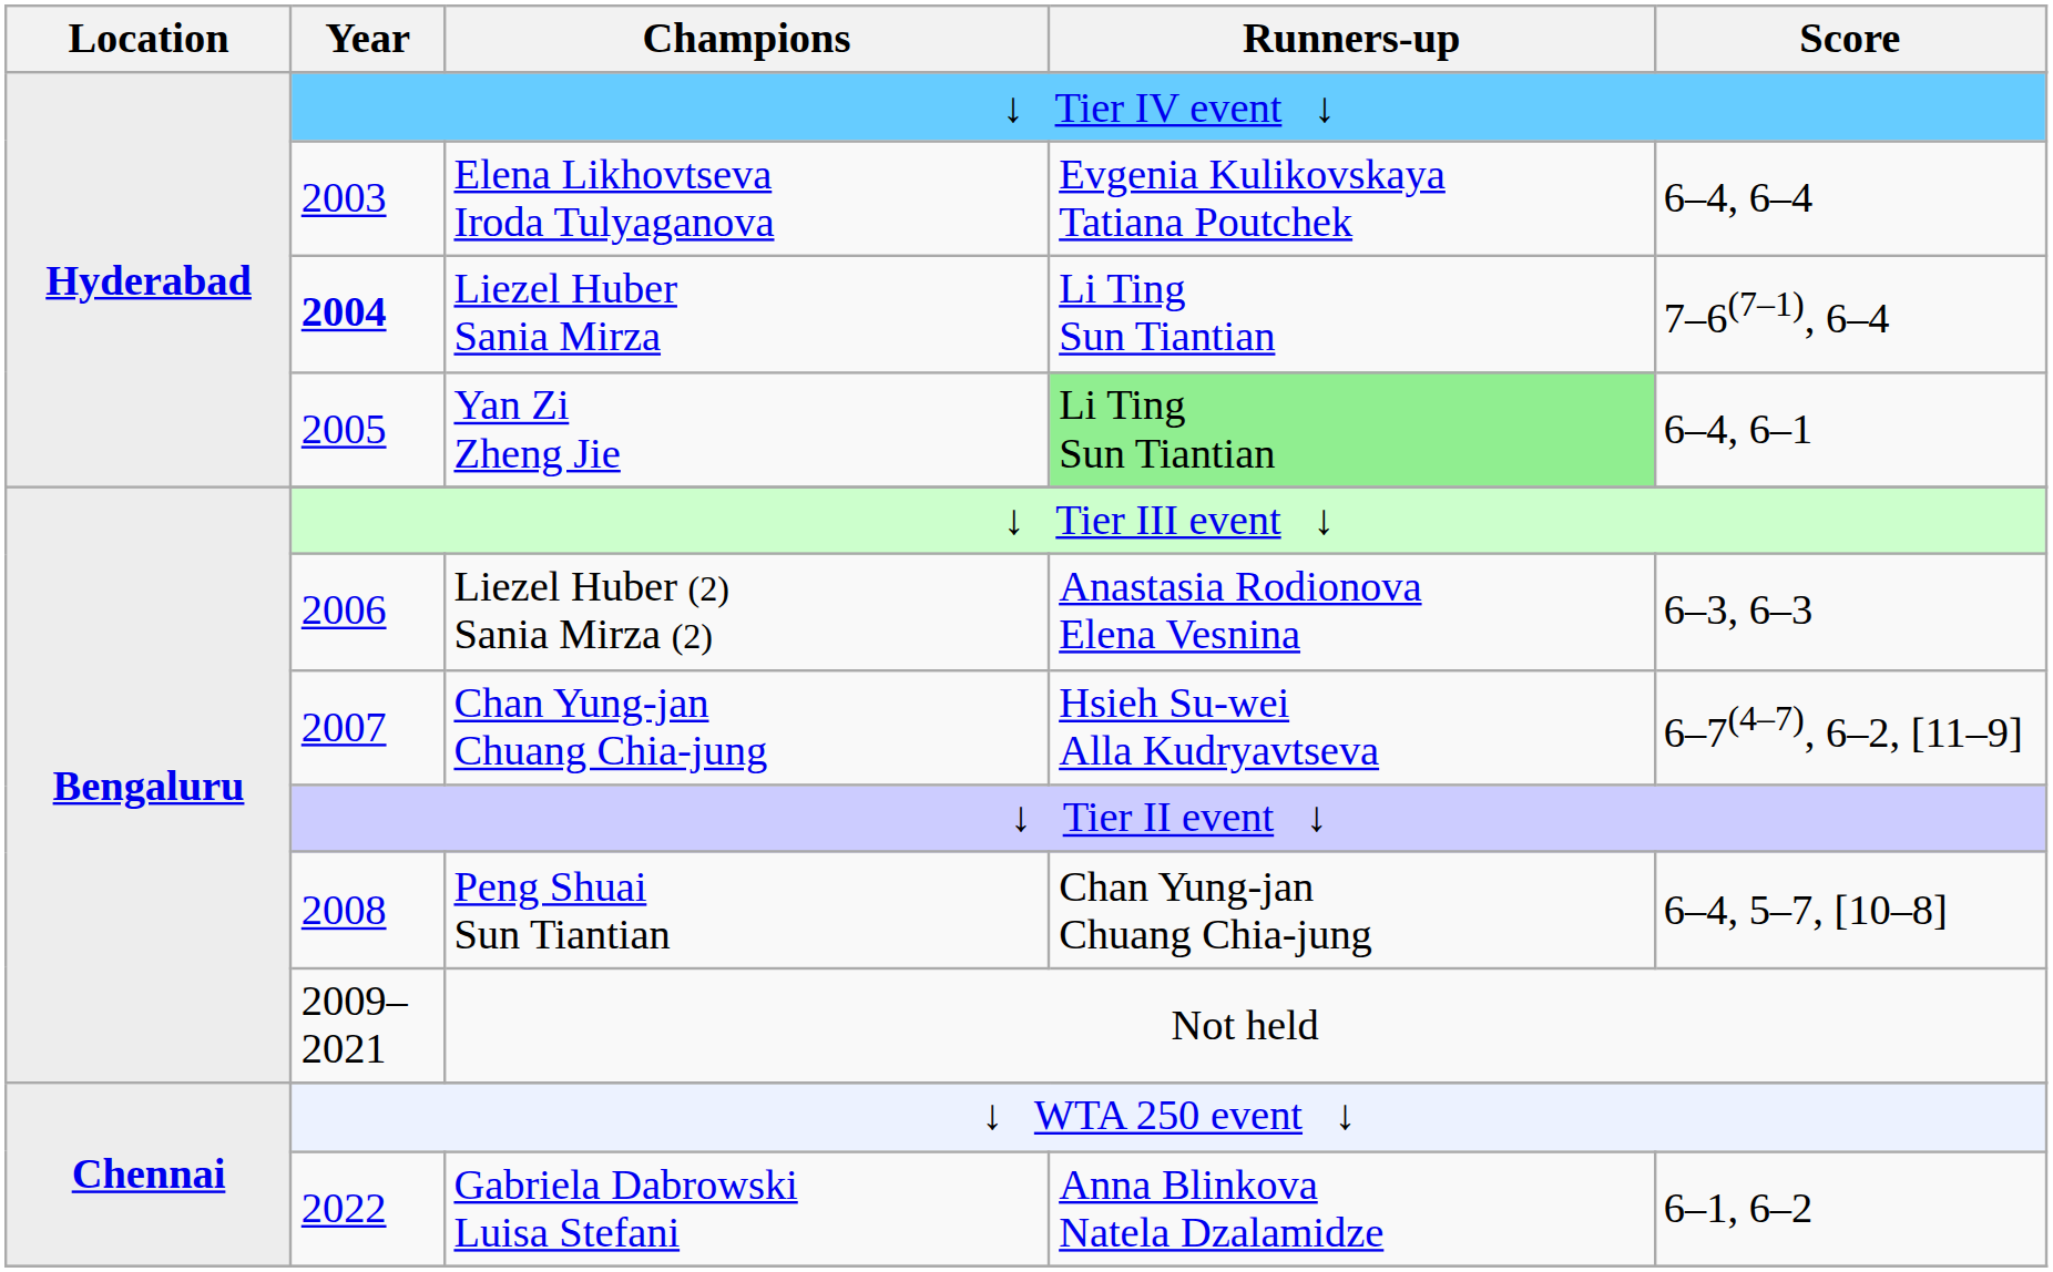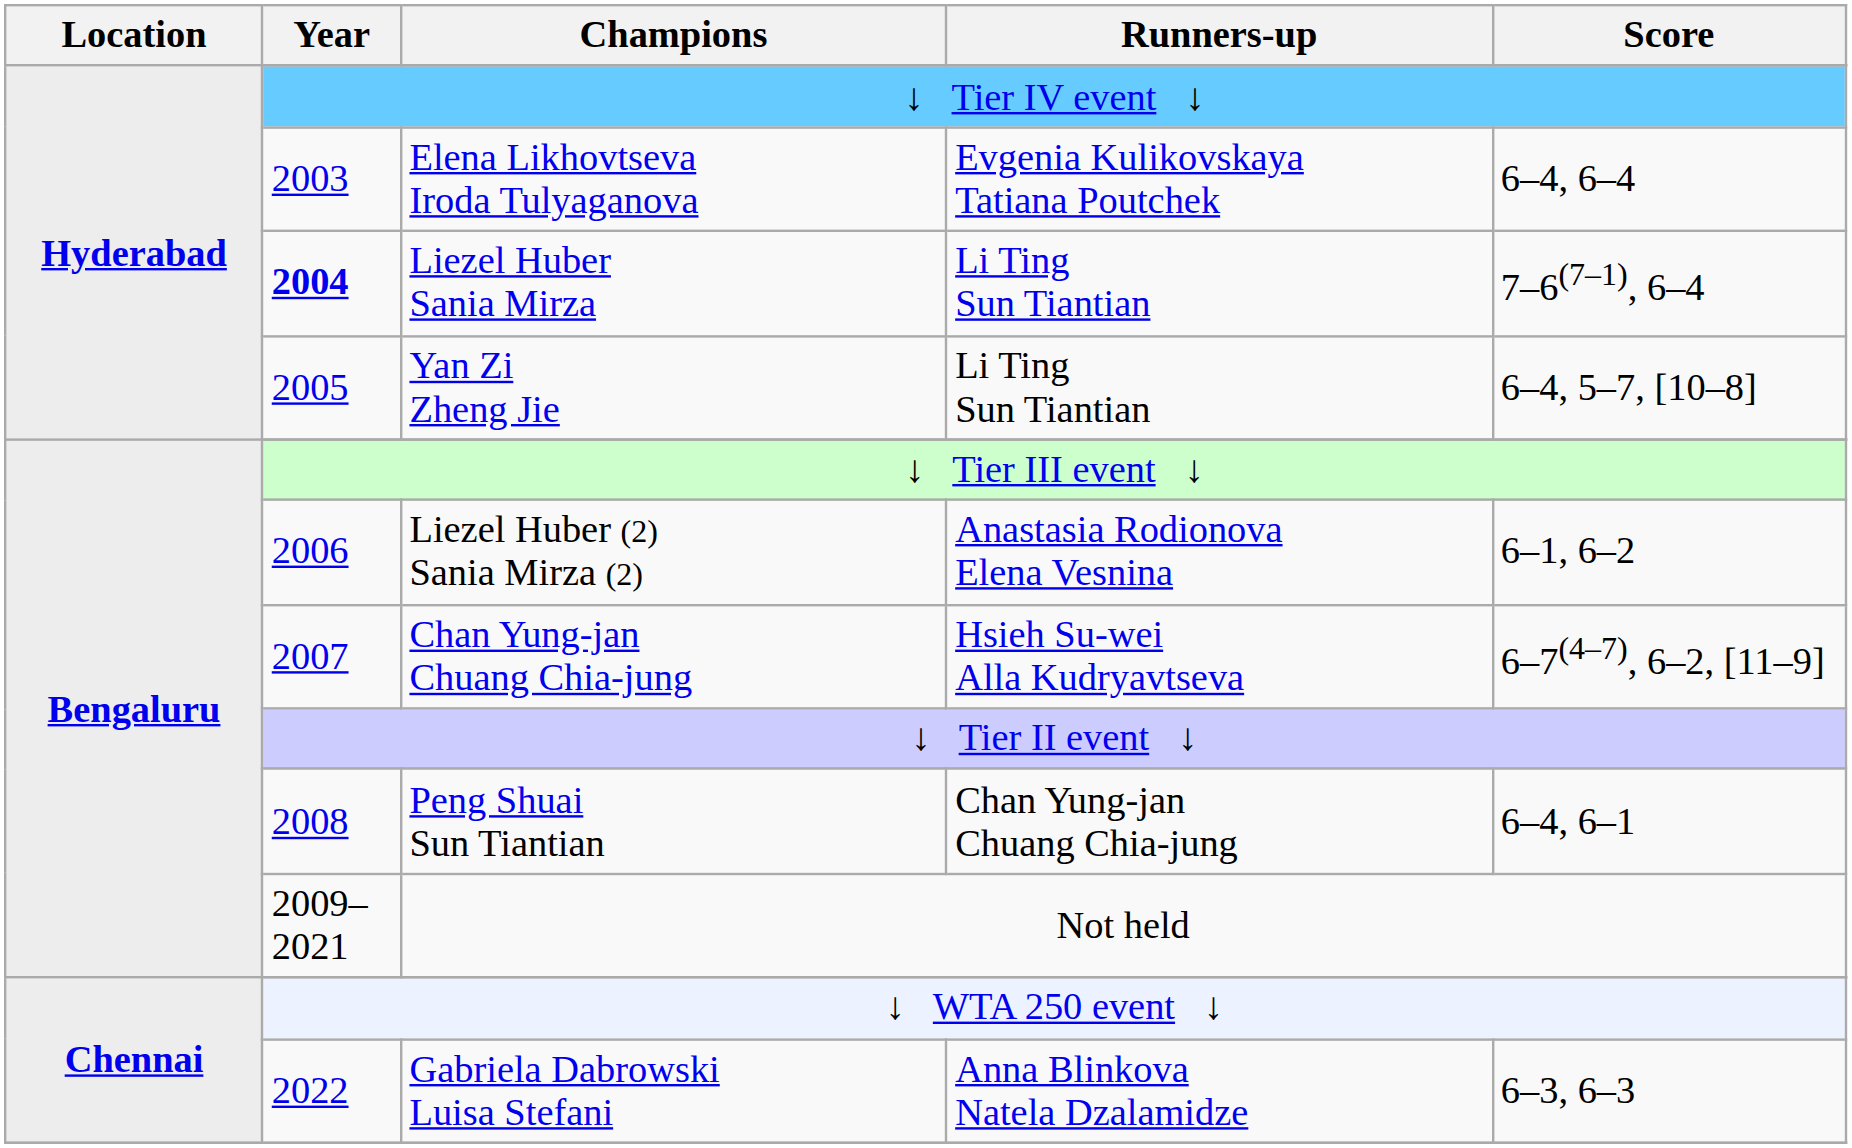Yan Zi Zheng Jie | Runners-up: lightgreen background -> no background
Yan Zi Zheng Jie | Score: 6–4, 6–1 -> 6–4, 5–7, [10–8]
Liezel Huber (2) Sania Mirza (2) | Score: 6–3, 6–3 -> 6–1, 6–2
Peng Shuai Sun Tiantian | Score: 6–4, 5–7, [10–8] -> 6–4, 6–1
Gabriela Dabrowski Luisa Stefani | Score: 6–1, 6–2 -> 6–3, 6–3
